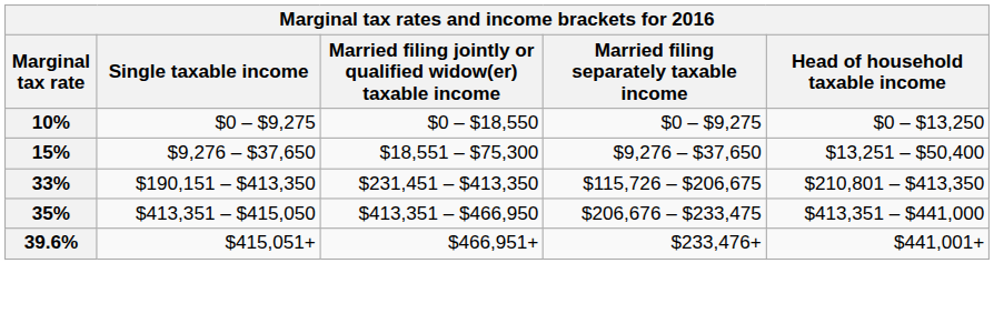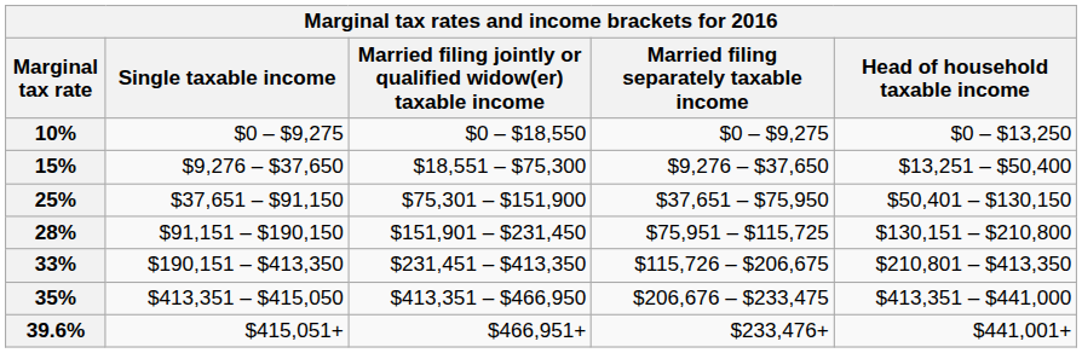+ row: 25% | $37,651 – $91,150 | $75,301 – $151,900 | $37,651 – $75,950 | $50,401 – $130,150
+ row: 28% | $91,151 – $190,150 | $151,901 – $231,450 | $75,951 – $115,725 | $130,151 – $210,800
